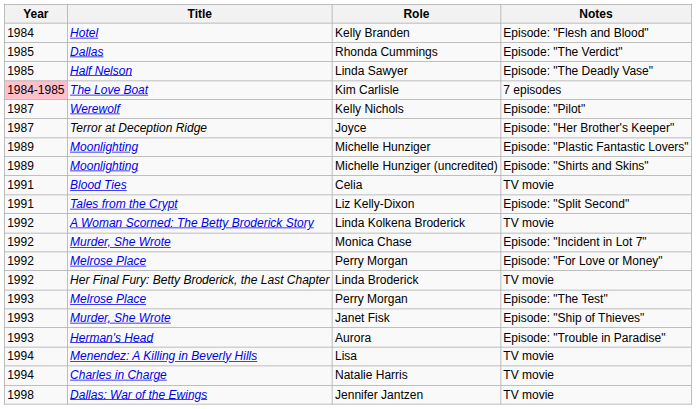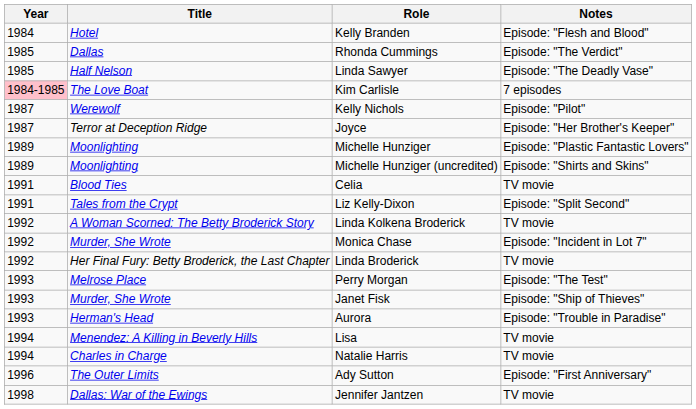- row: 1992 | Melrose Place | Perry Morgan | Episode: "For Love or Money"
+ row: 1996 | The Outer Limits | Ady Sutton | Episode: "First Anniversary"
